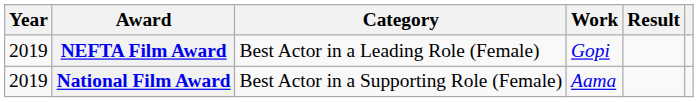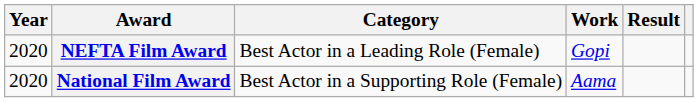NEFTA Film Award | Year: 2019 -> 2020
National Film Award | Year: 2019 -> 2020
